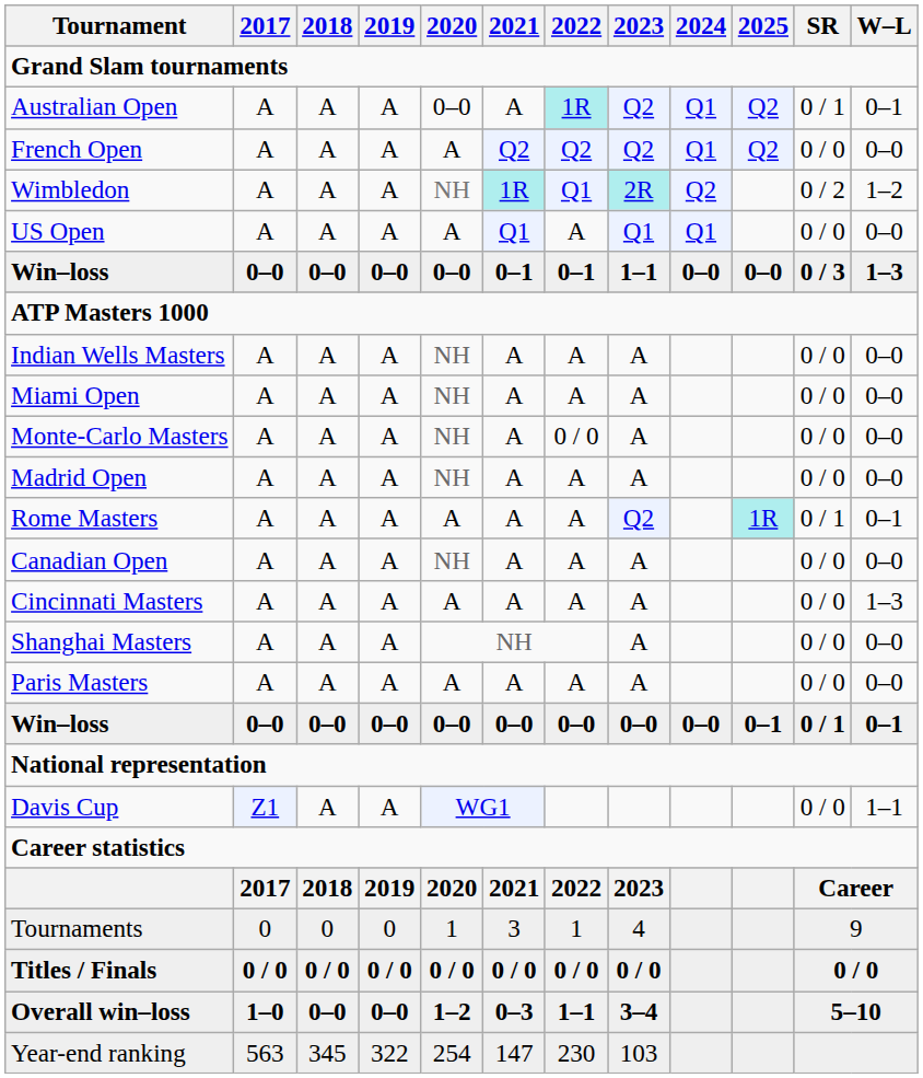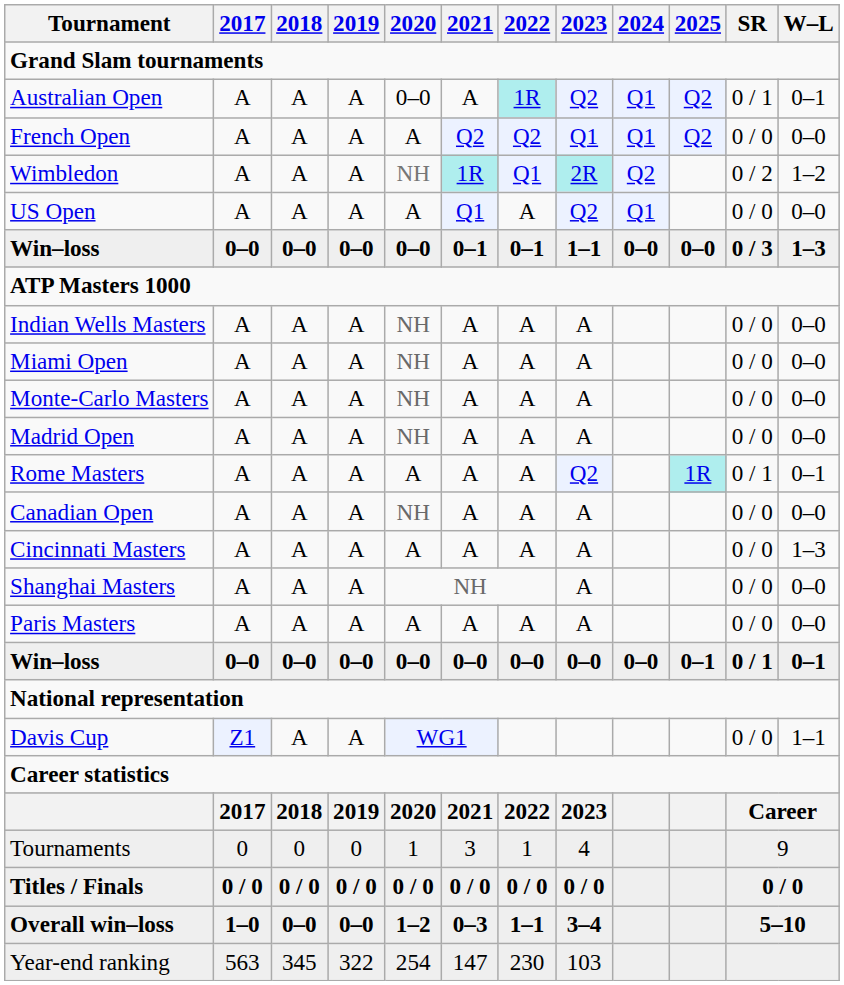French Open | 2023: Q2 -> Q1
US Open | 2023: Q1 -> Q2
Monte-Carlo Masters | 2022: 0 / 0 -> A
